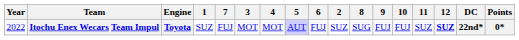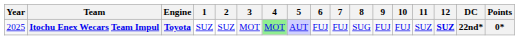columns swapped: 2 <-> 7
Itochu Enex Wecars Team Impul | Year: 2022 -> 2025
Itochu Enex Wecars Team Impul | 4: no background -> lightgreen background
